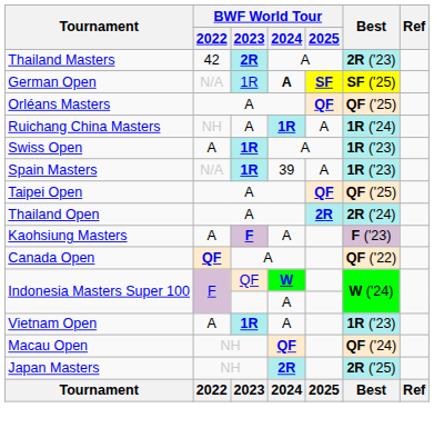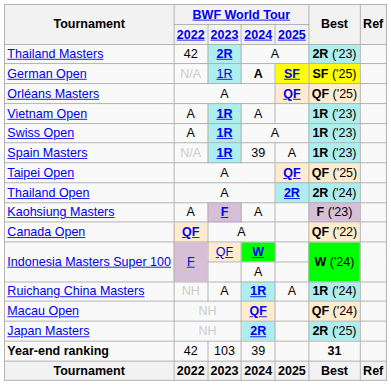rows swapped: Ruichang China Masters <-> Vietnam Open
+ row: Year-end ranking | 42 | 103 | 39 | 31
